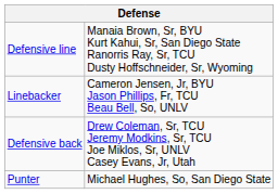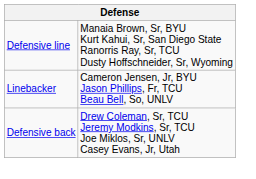- row: Punter | Michael Hughes, So, San Diego State
